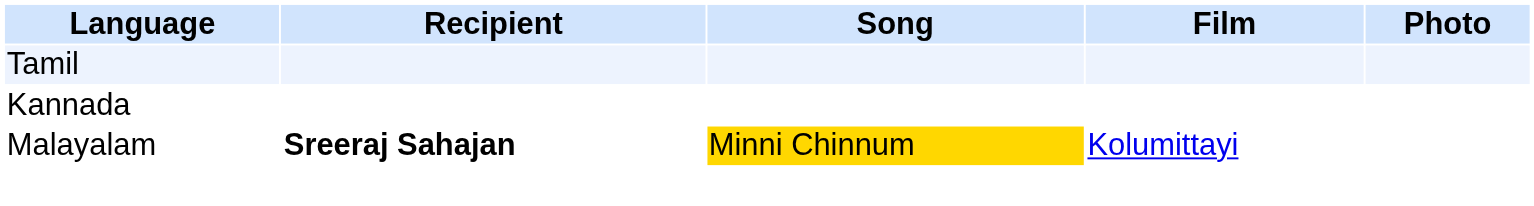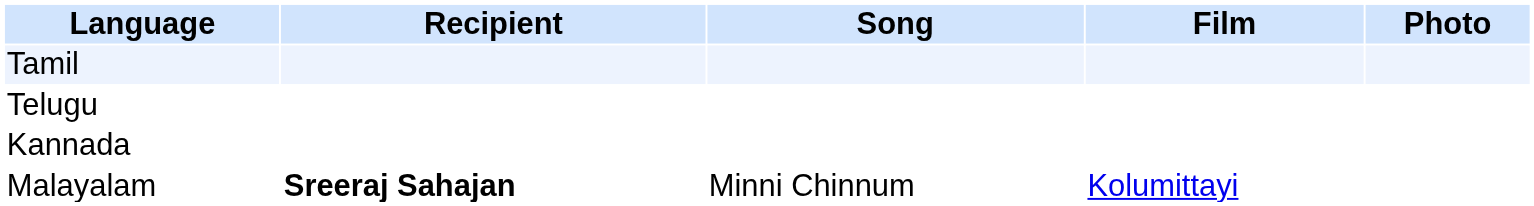+ row: Telugu
Malayalam | Song: gold background -> no background
